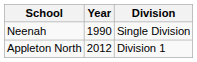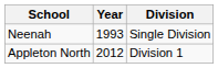Neenah | Year: 1990 -> 1993
